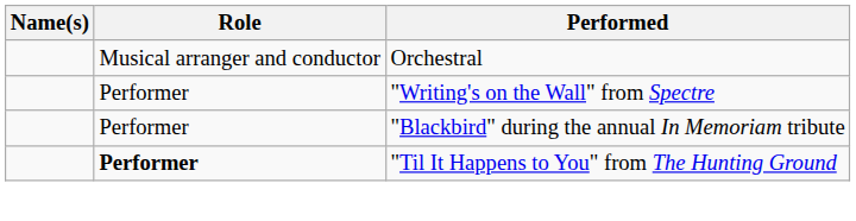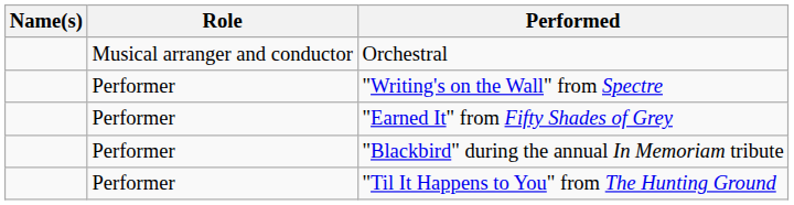+ row: Performer | "Earned It" from Fifty Shades of Grey
"Til It Happens to You" from The Hunting Ground | Role: bold -> normal
